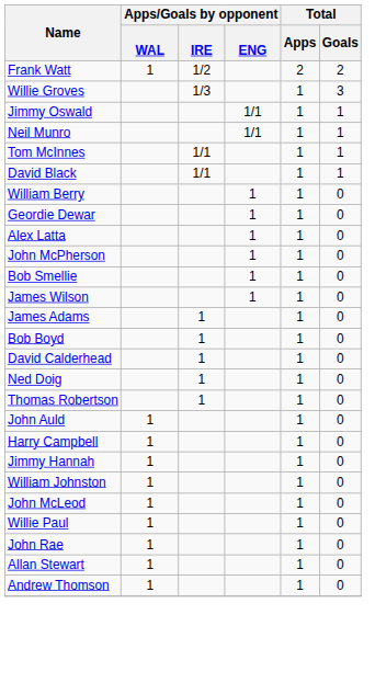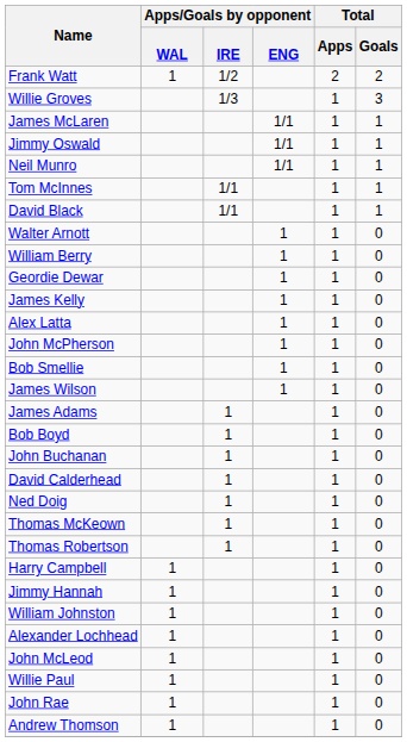+ row: James McLaren | 1/1 | 1 | 1
+ row: Walter Arnott | 1 | 1 | 0
+ row: James Kelly | 1 | 1 | 0
+ row: John Buchanan | 1 | 1 | 0
+ row: Thomas McKeown | 1 | 1 | 0
- row: John Auld | 1 | 1 | 0
+ row: Alexander Lochhead | 1 | 1 | 0
- row: Allan Stewart | 1 | 1 | 0
